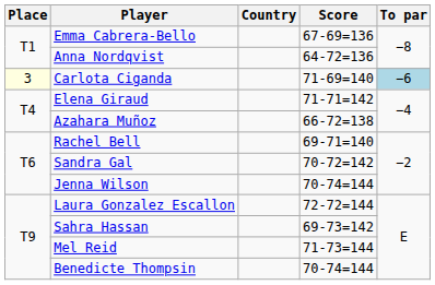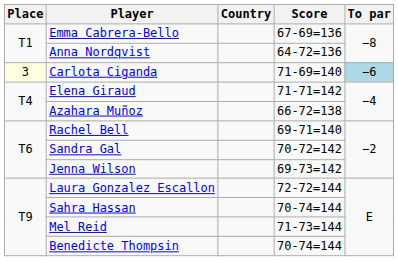Jenna Wilson | Score: 70-74=144 -> 69-73=142
Sahra Hassan | Score: 69-73=142 -> 70-74=144
